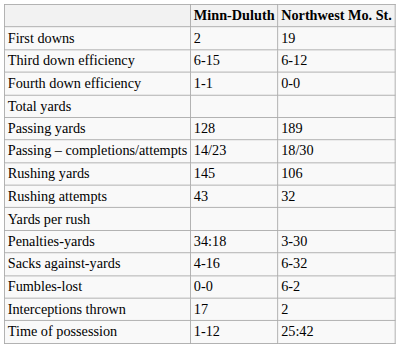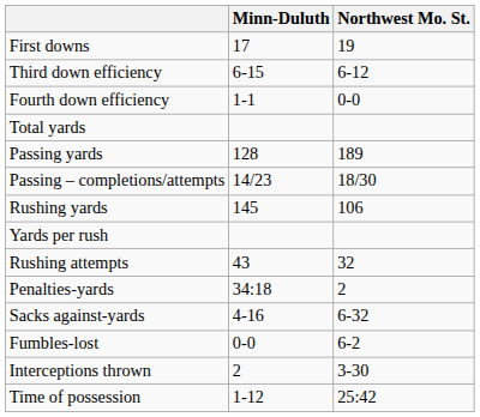First downs | Minn-Duluth: 2 -> 17
rows swapped: Rushing attempts <-> Yards per rush
Penalties-yards | Northwest Mo. St.: 3-30 -> 2
Interceptions thrown | Minn-Duluth: 17 -> 2
Interceptions thrown | Northwest Mo. St.: 2 -> 3-30
